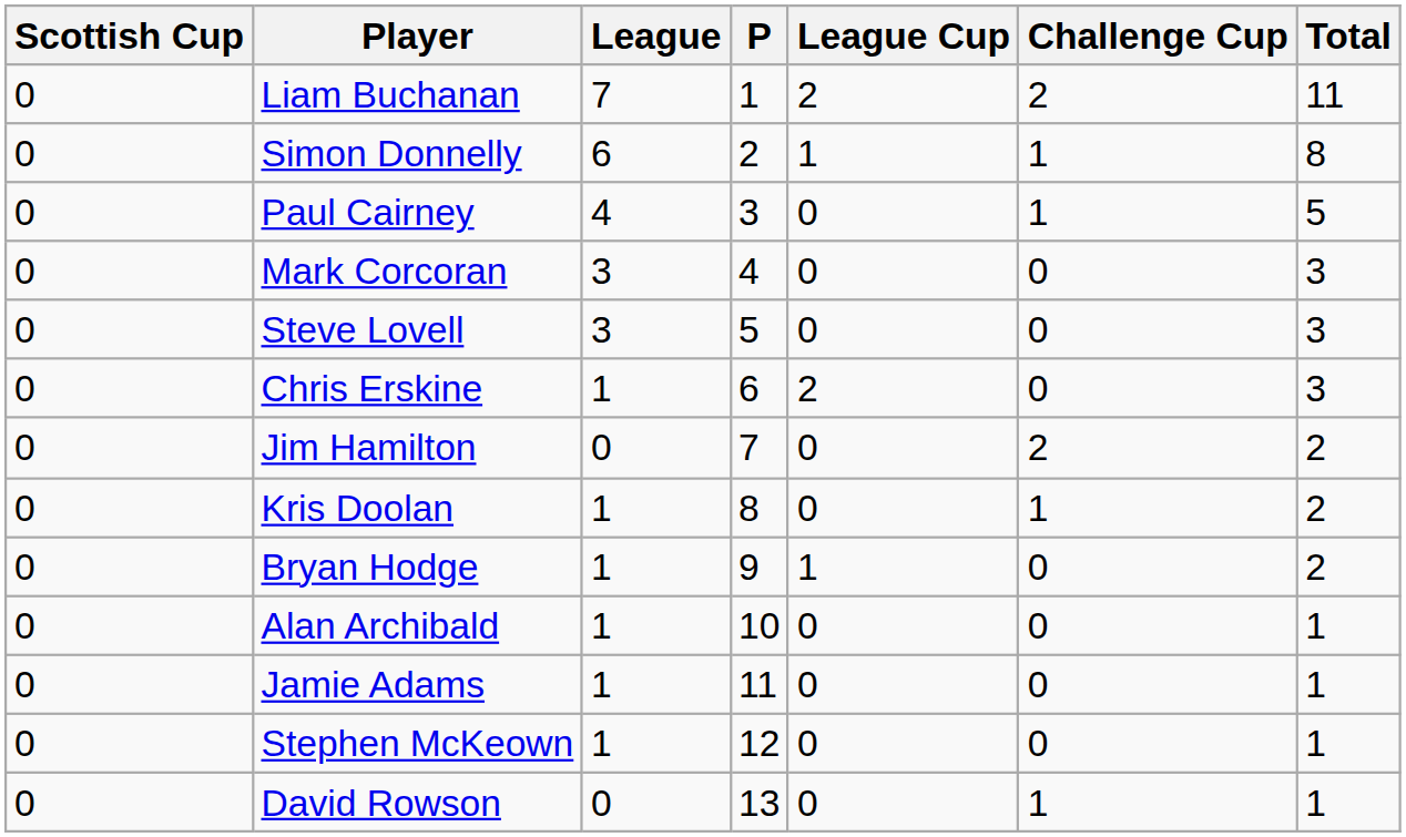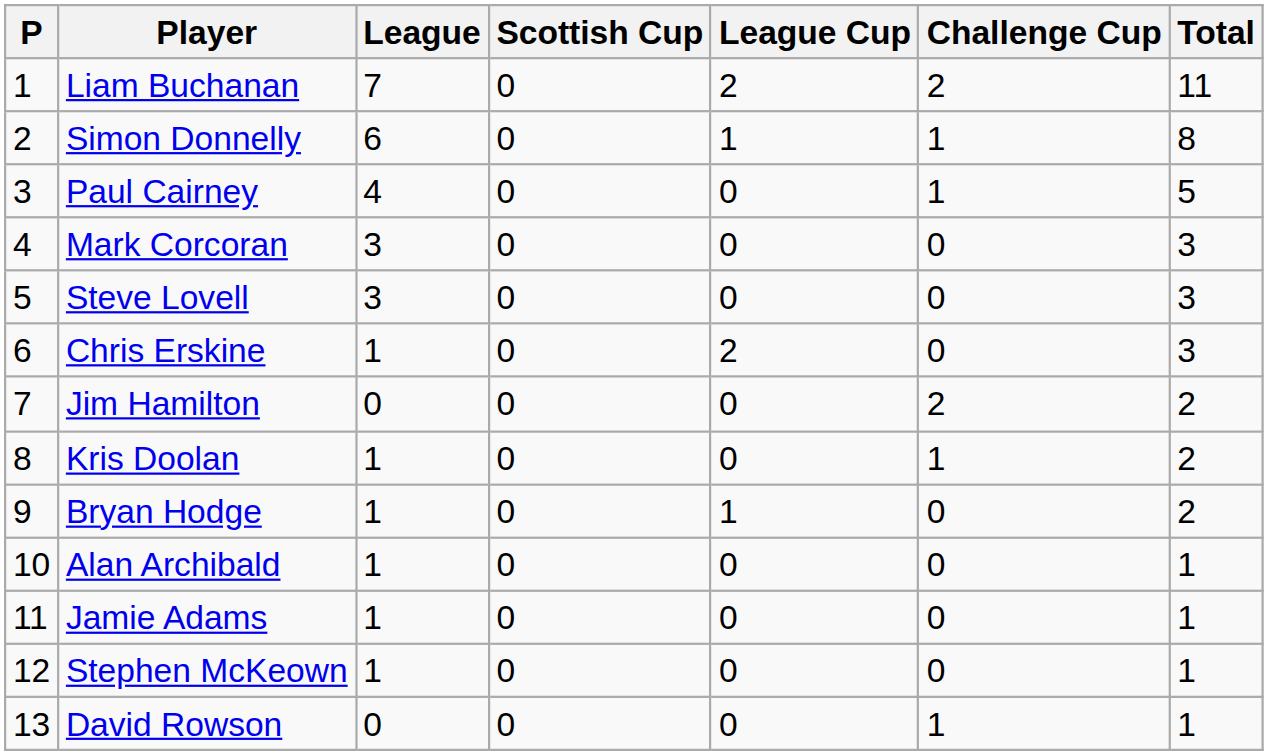columns swapped: P <-> Scottish Cup
